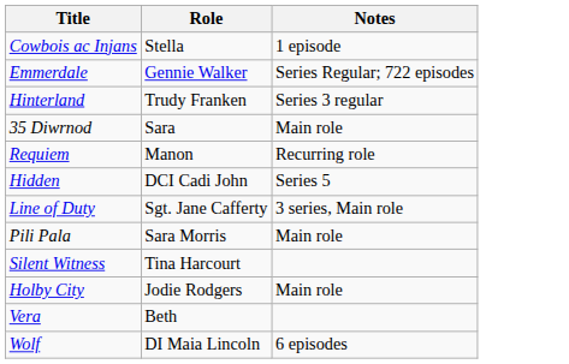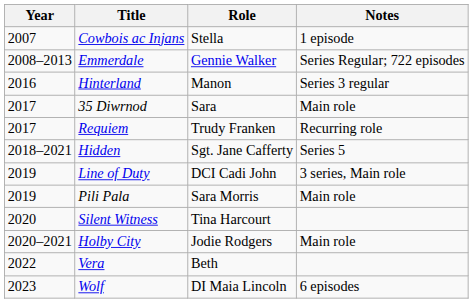+ column: Year | 2007 | 2008–2013 | 2016 | 2017 | 2017 | 2018–2021 | 2019 | 2019 | 2020 | 2020–2021 | 2022 | 2023
Hinterland | Role: Trudy Franken -> Manon
Requiem | Role: Manon -> Trudy Franken
Hidden | Role: DCI Cadi John -> Sgt. Jane Cafferty
Line of Duty | Role: Sgt. Jane Cafferty -> DCI Cadi John
